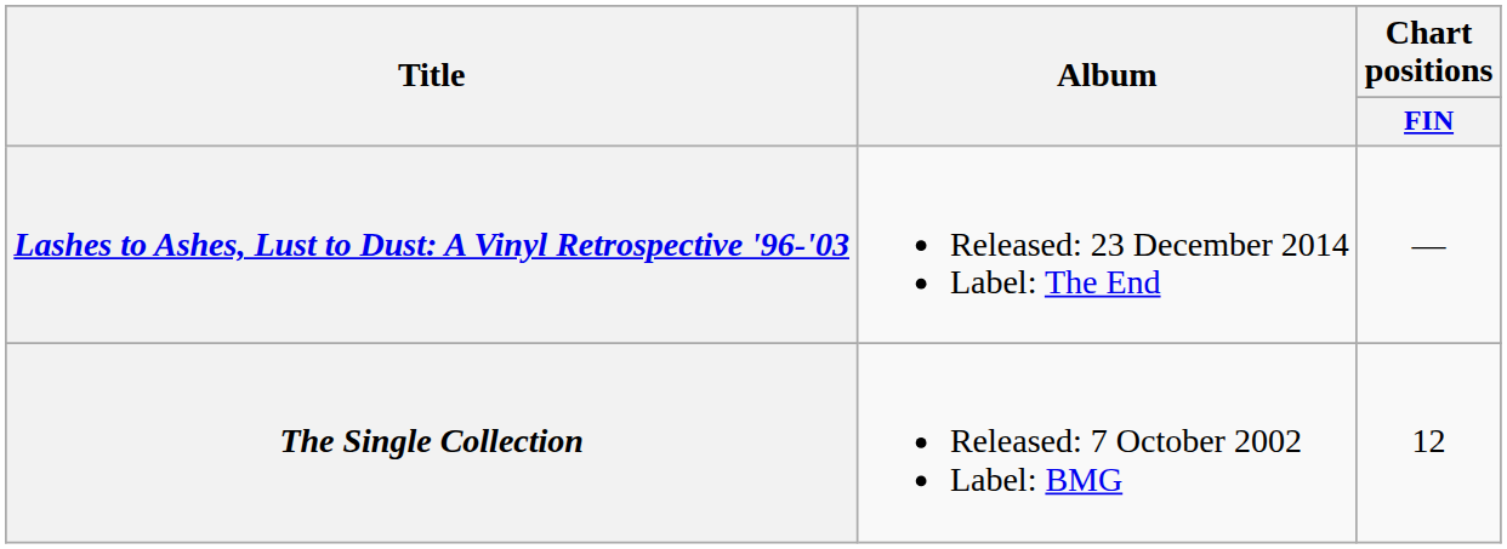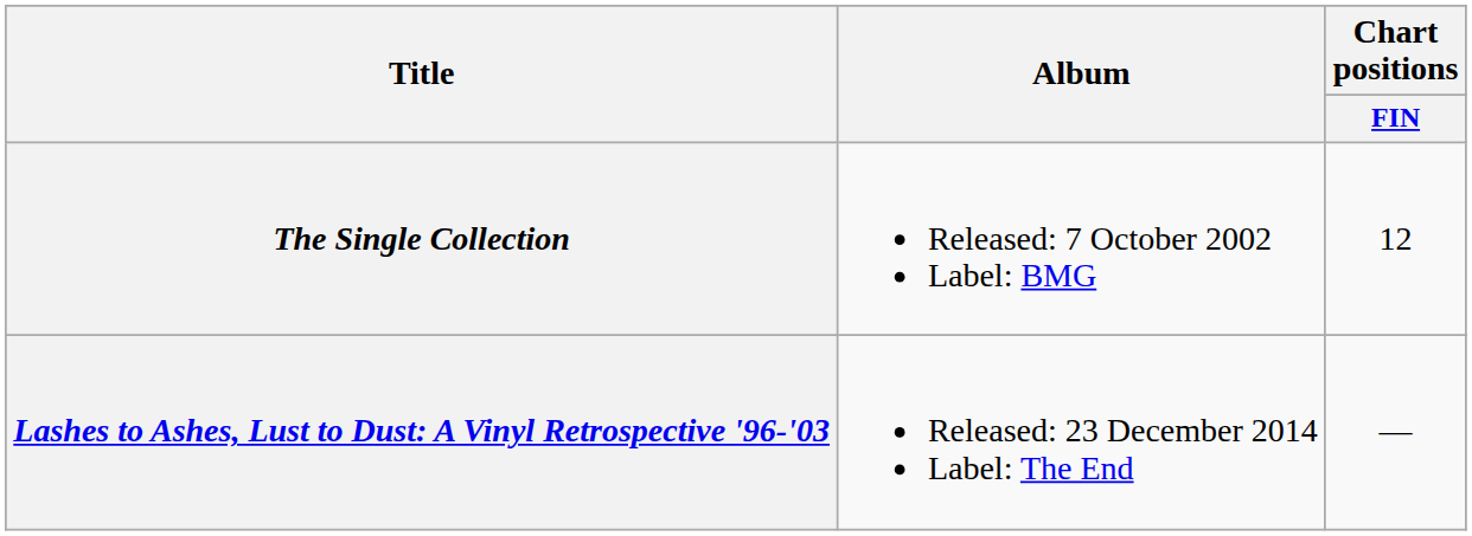rows swapped: The Single Collection <-> Lashes to Ashes, Lust to Dust: A Vinyl Retrospective '96-'03
